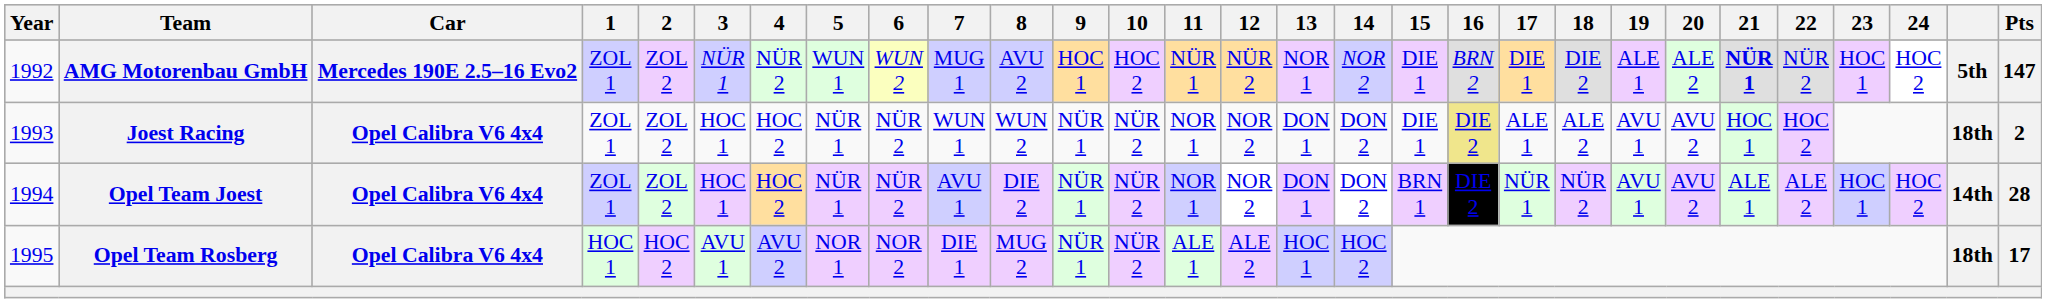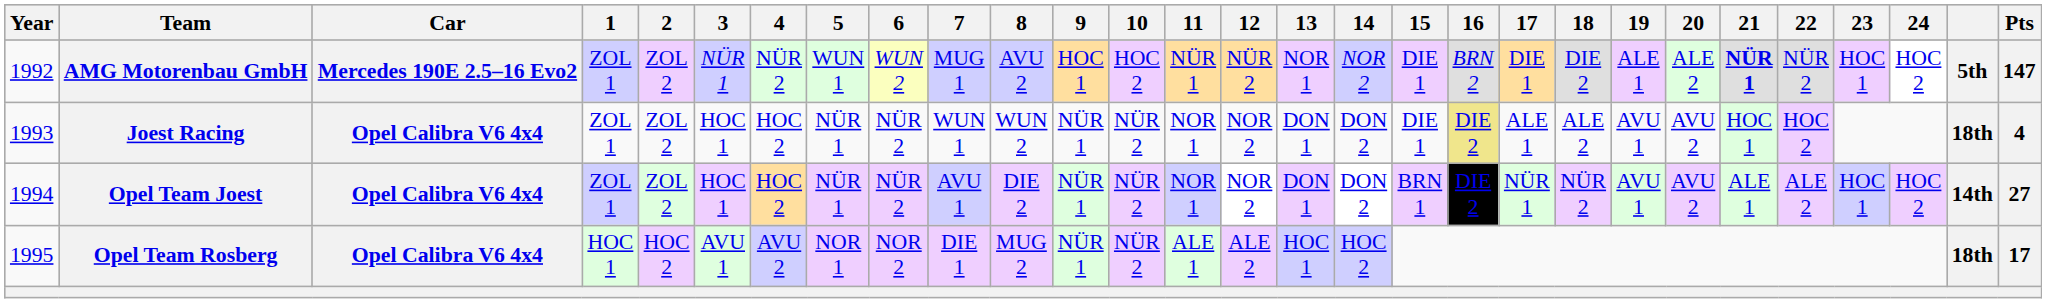Joest Racing | Pts: 2 -> 4
Opel Team Joest | Pts: 28 -> 27
